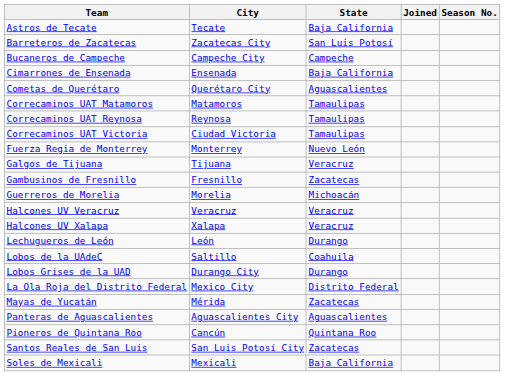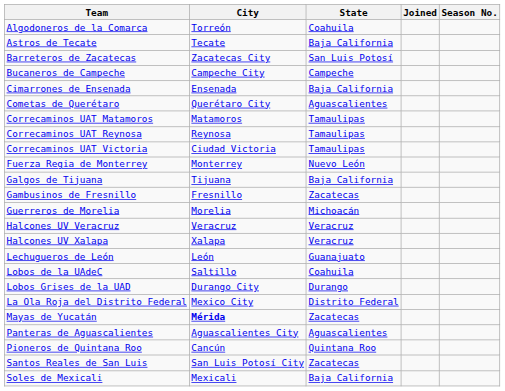+ row: Algodoneros de la Comarca | Torreón | Coahuila
Galgos de Tijuana | State: Veracruz -> Baja California
Lechugueros de León | State: Durango -> Guanajuato
Mayas de Yucatán | City: normal -> bold
